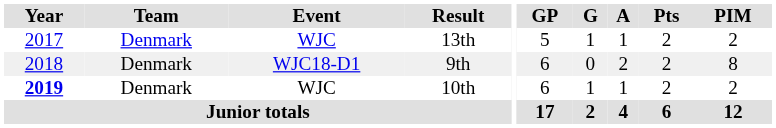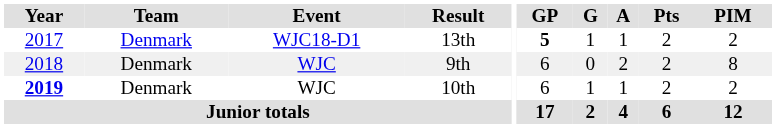13th | Event: WJC -> WJC18-D1
13th | GP: normal -> bold
9th | Event: WJC18-D1 -> WJC
